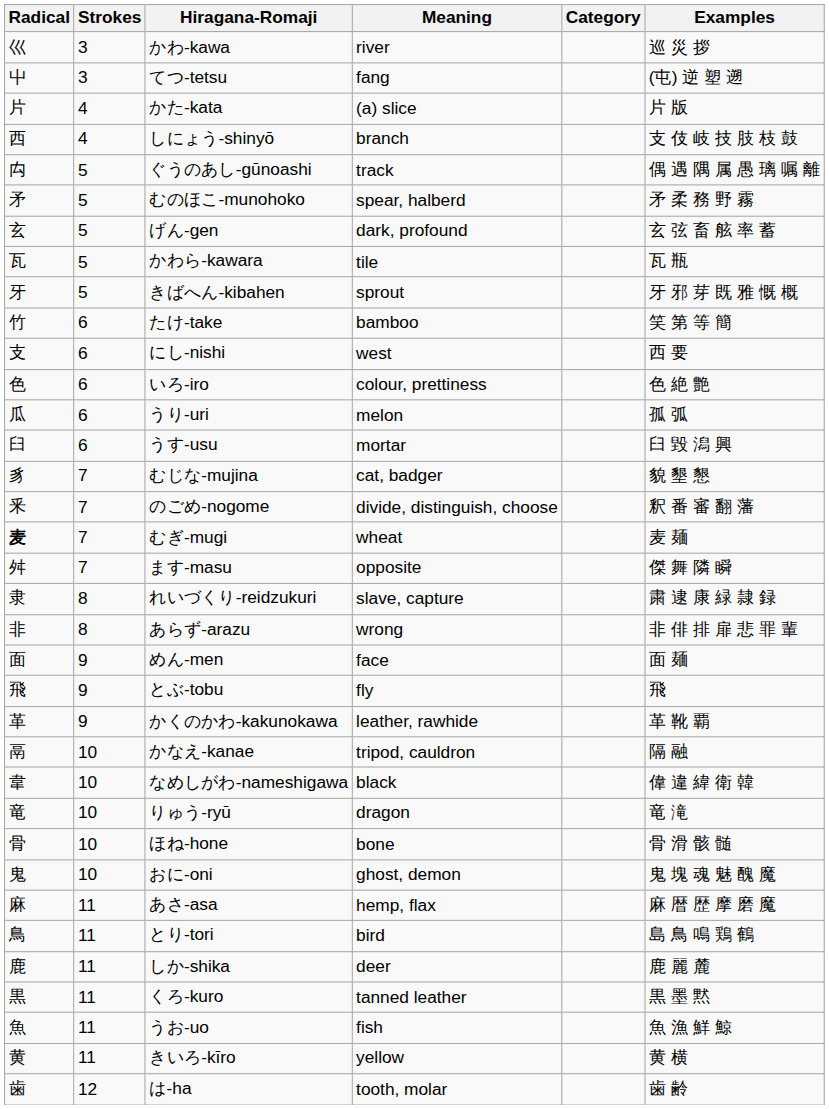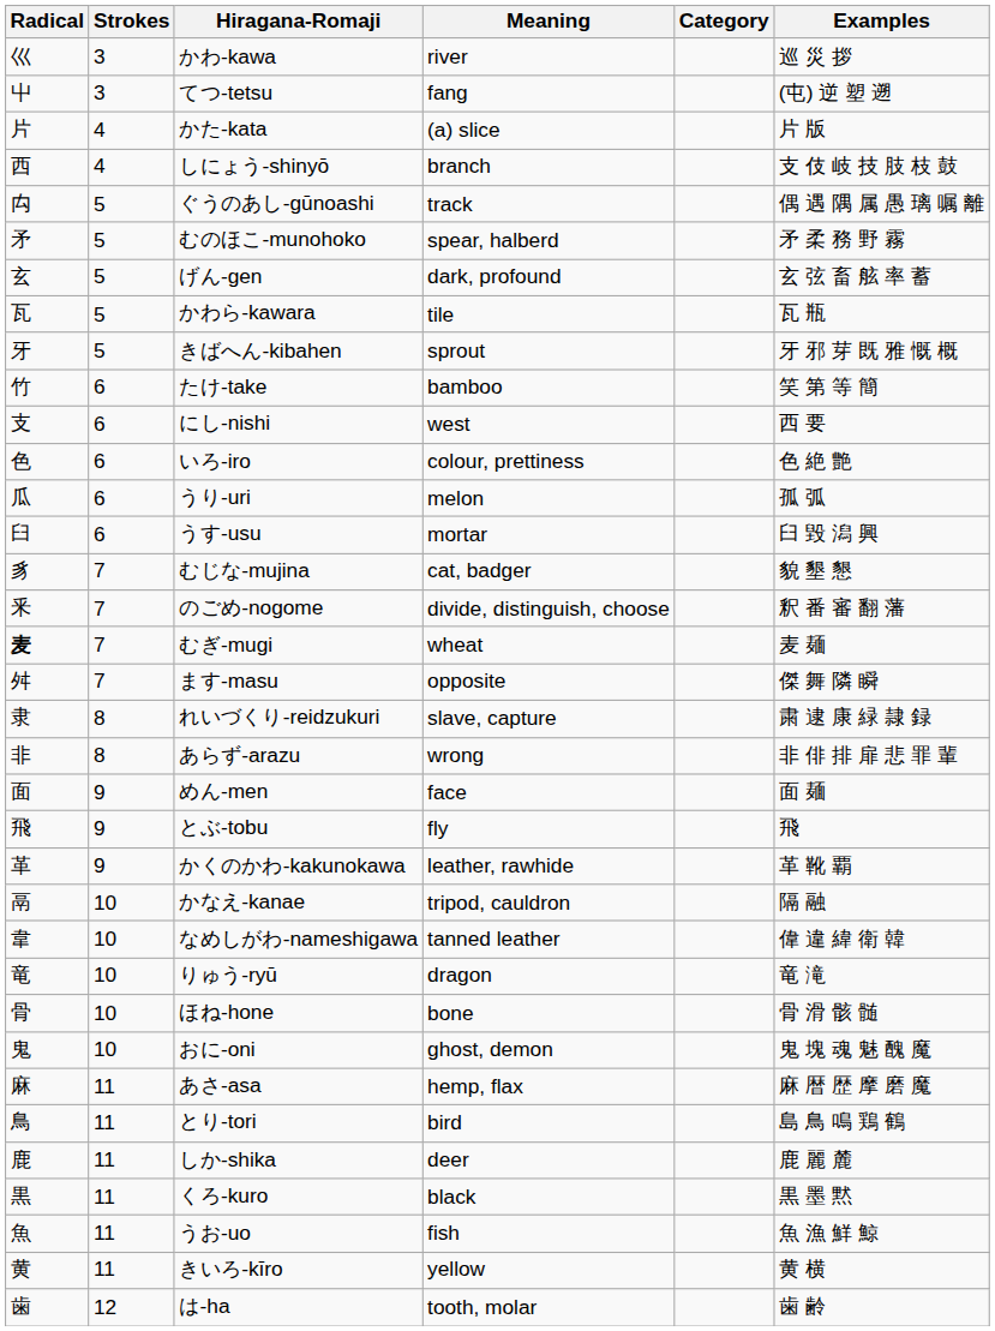なめしがわ-nameshigawa | Meaning: black -> tanned leather
くろ-kuro | Meaning: tanned leather -> black
